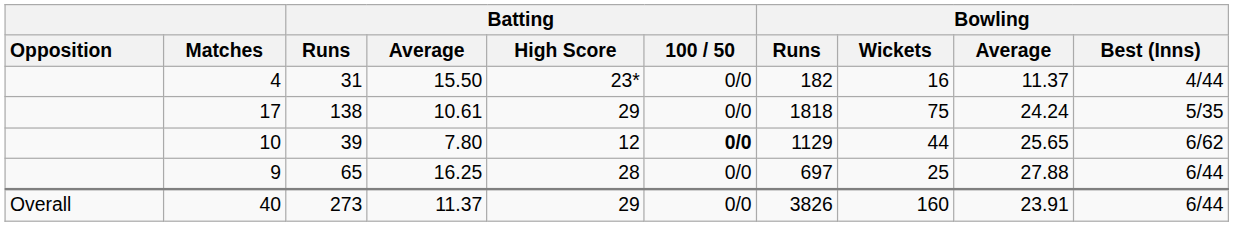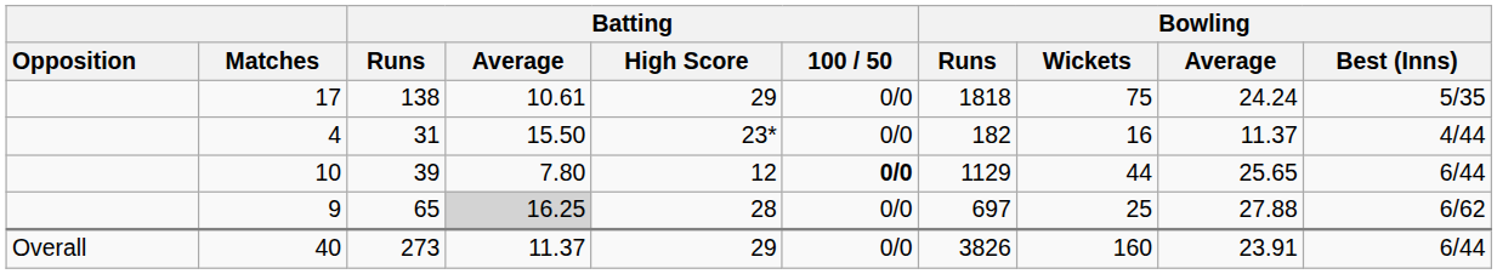rows swapped: 17 <-> 4
10 | Bowling / Best (Inns): 6/62 -> 6/44
9 | Batting / Average: no background -> lightgrey background
9 | Bowling / Best (Inns): 6/44 -> 6/62
